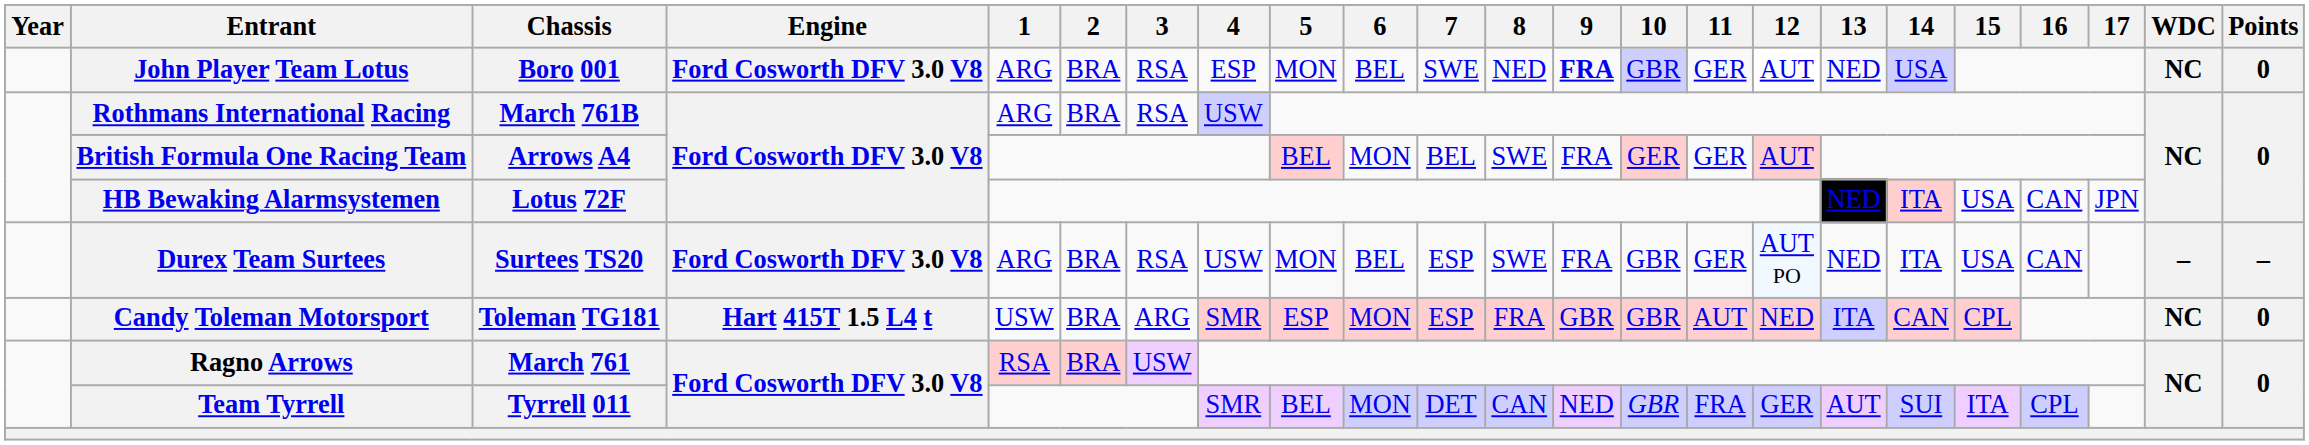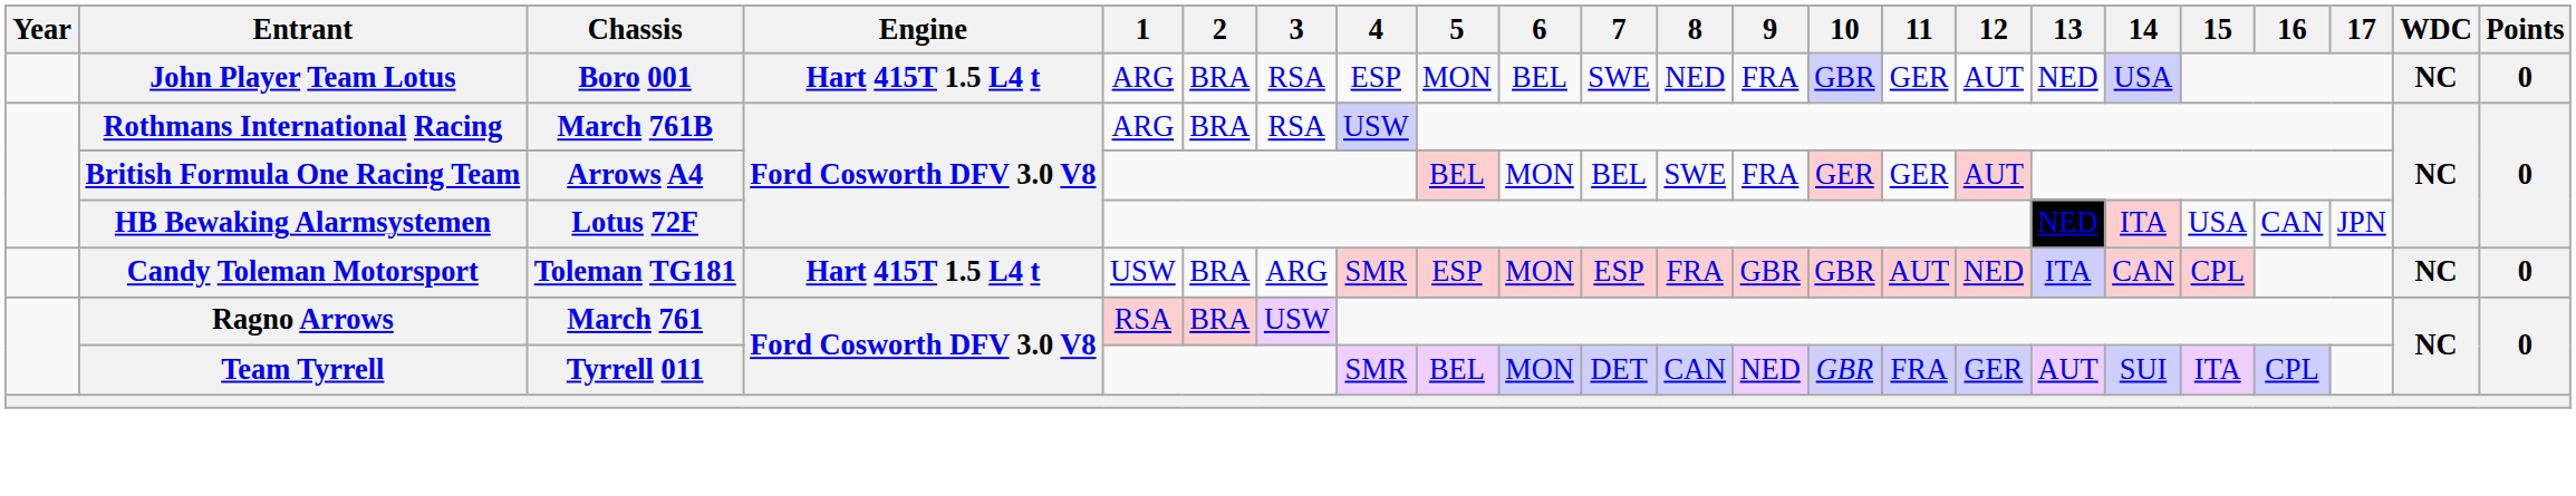John Player Team Lotus | Engine: Ford Cosworth DFV 3.0 V8 -> Hart 415T 1.5 L4 t
John Player Team Lotus | 9: bold -> normal
- row: Durex Team Surtees | Surtees TS20 | Ford Cosworth DFV 3.0 V8 | ARG | BRA | RSA | USW | MON | BEL | ESP | SWE | FRA | GBR | GER | AUT PO | NED | ITA | USA | CAN | – | –
